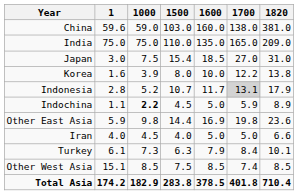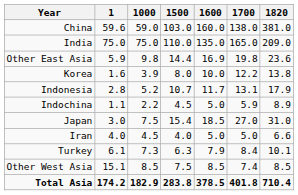rows swapped: Japan <-> Other East Asia
Indonesia | 1700: lightgrey background -> no background
Indochina | 1000: bold -> normal
